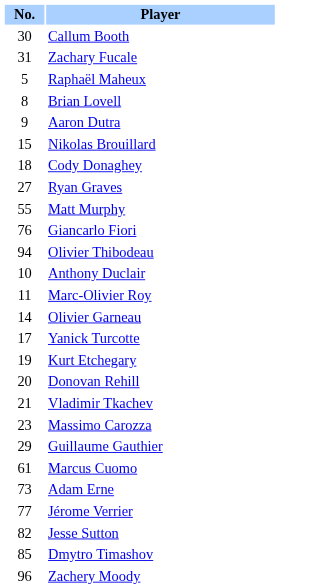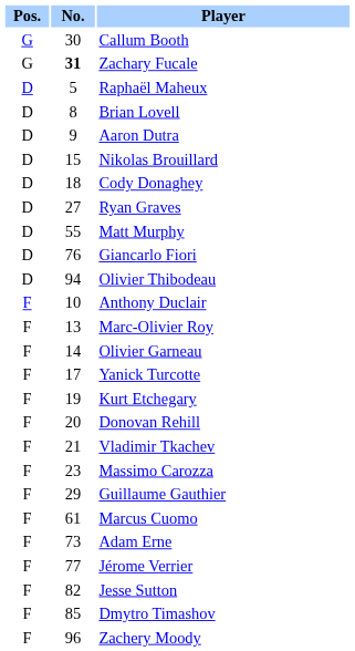+ column: Pos. | G | G | D | D | D | D | D | D | D | D | D | F | F | F | F | F | F | F | F | F | F | F | F | F | F | F
Zachary Fucale | No.: normal -> bold
Marc-Olivier Roy | No.: 11 -> 13
